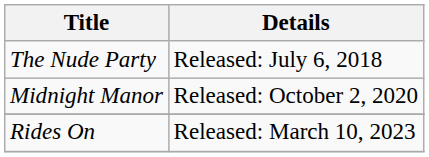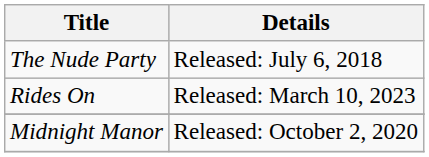rows swapped: Midnight Manor <-> Rides On
